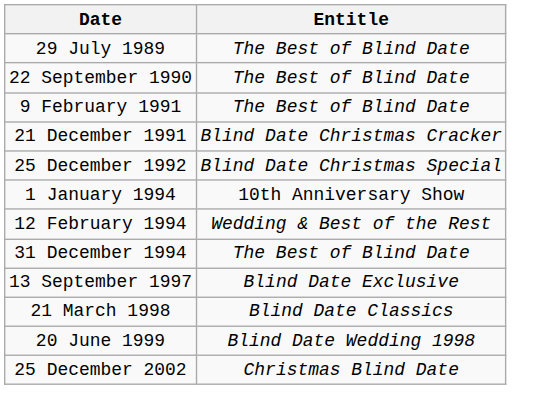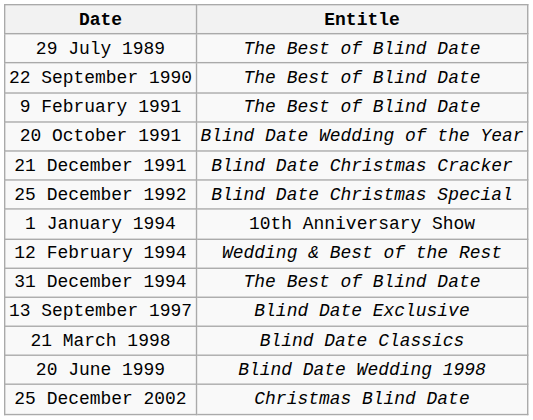+ row: 20 October 1991 | Blind Date Wedding of the Year
